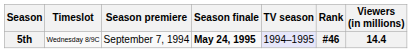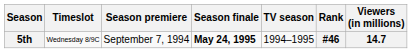5th | TV season: lavender background -> no background
5th | Viewers (in millions): 14.4 -> 14.7
